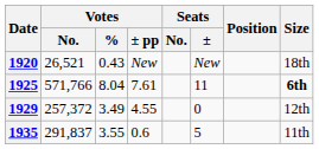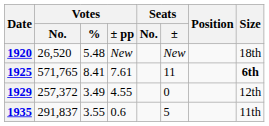1920 | Votes / No.: 26,521 -> 26,520
1920 | Votes / %: 0.43 -> 5.48
1925 | Votes / No.: 571,766 -> 571,765
1925 | Votes / %: 8.04 -> 8.41
